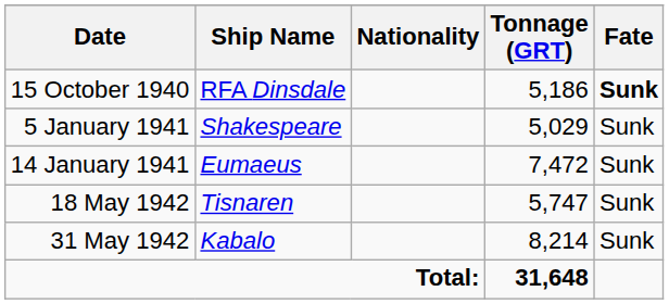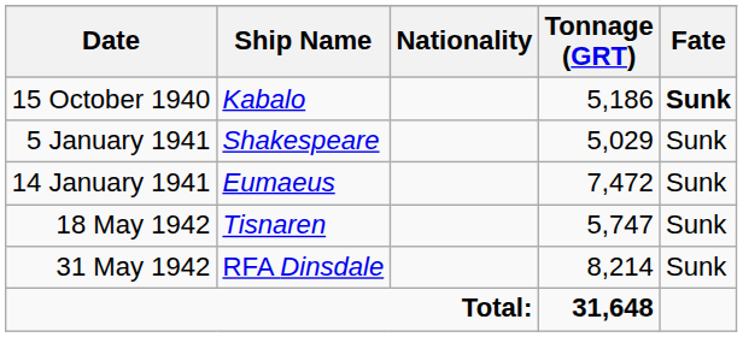15 October 1940 | Ship Name: RFA Dinsdale -> Kabalo
31 May 1942 | Ship Name: Kabalo -> RFA Dinsdale
